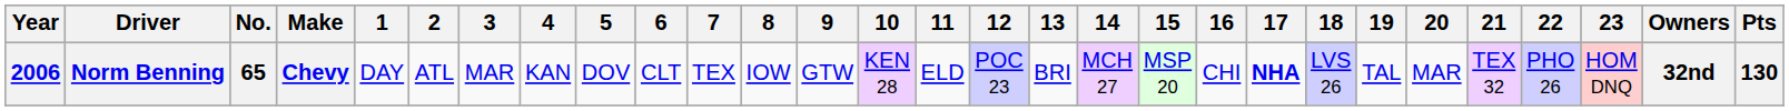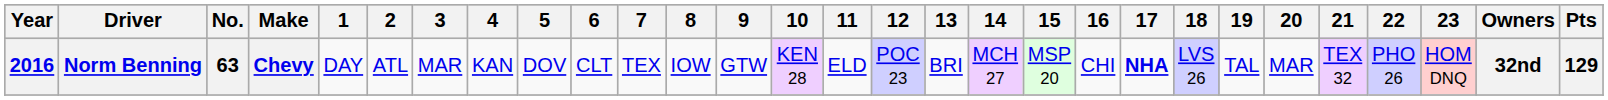Norm Benning | Year: 2006 -> 2016
Norm Benning | No.: 65 -> 63
Norm Benning | Pts: 130 -> 129
